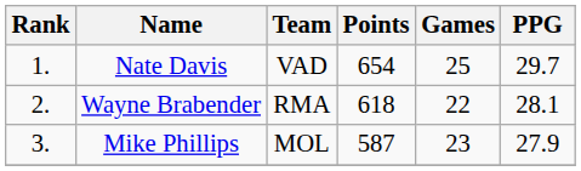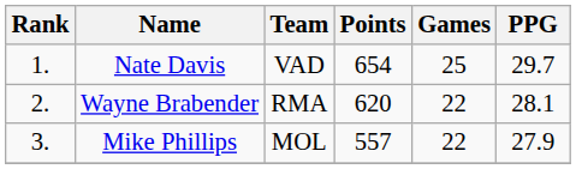Wayne Brabender | Points: 618 -> 620
Mike Phillips | Points: 587 -> 557
Mike Phillips | Games: 23 -> 22
